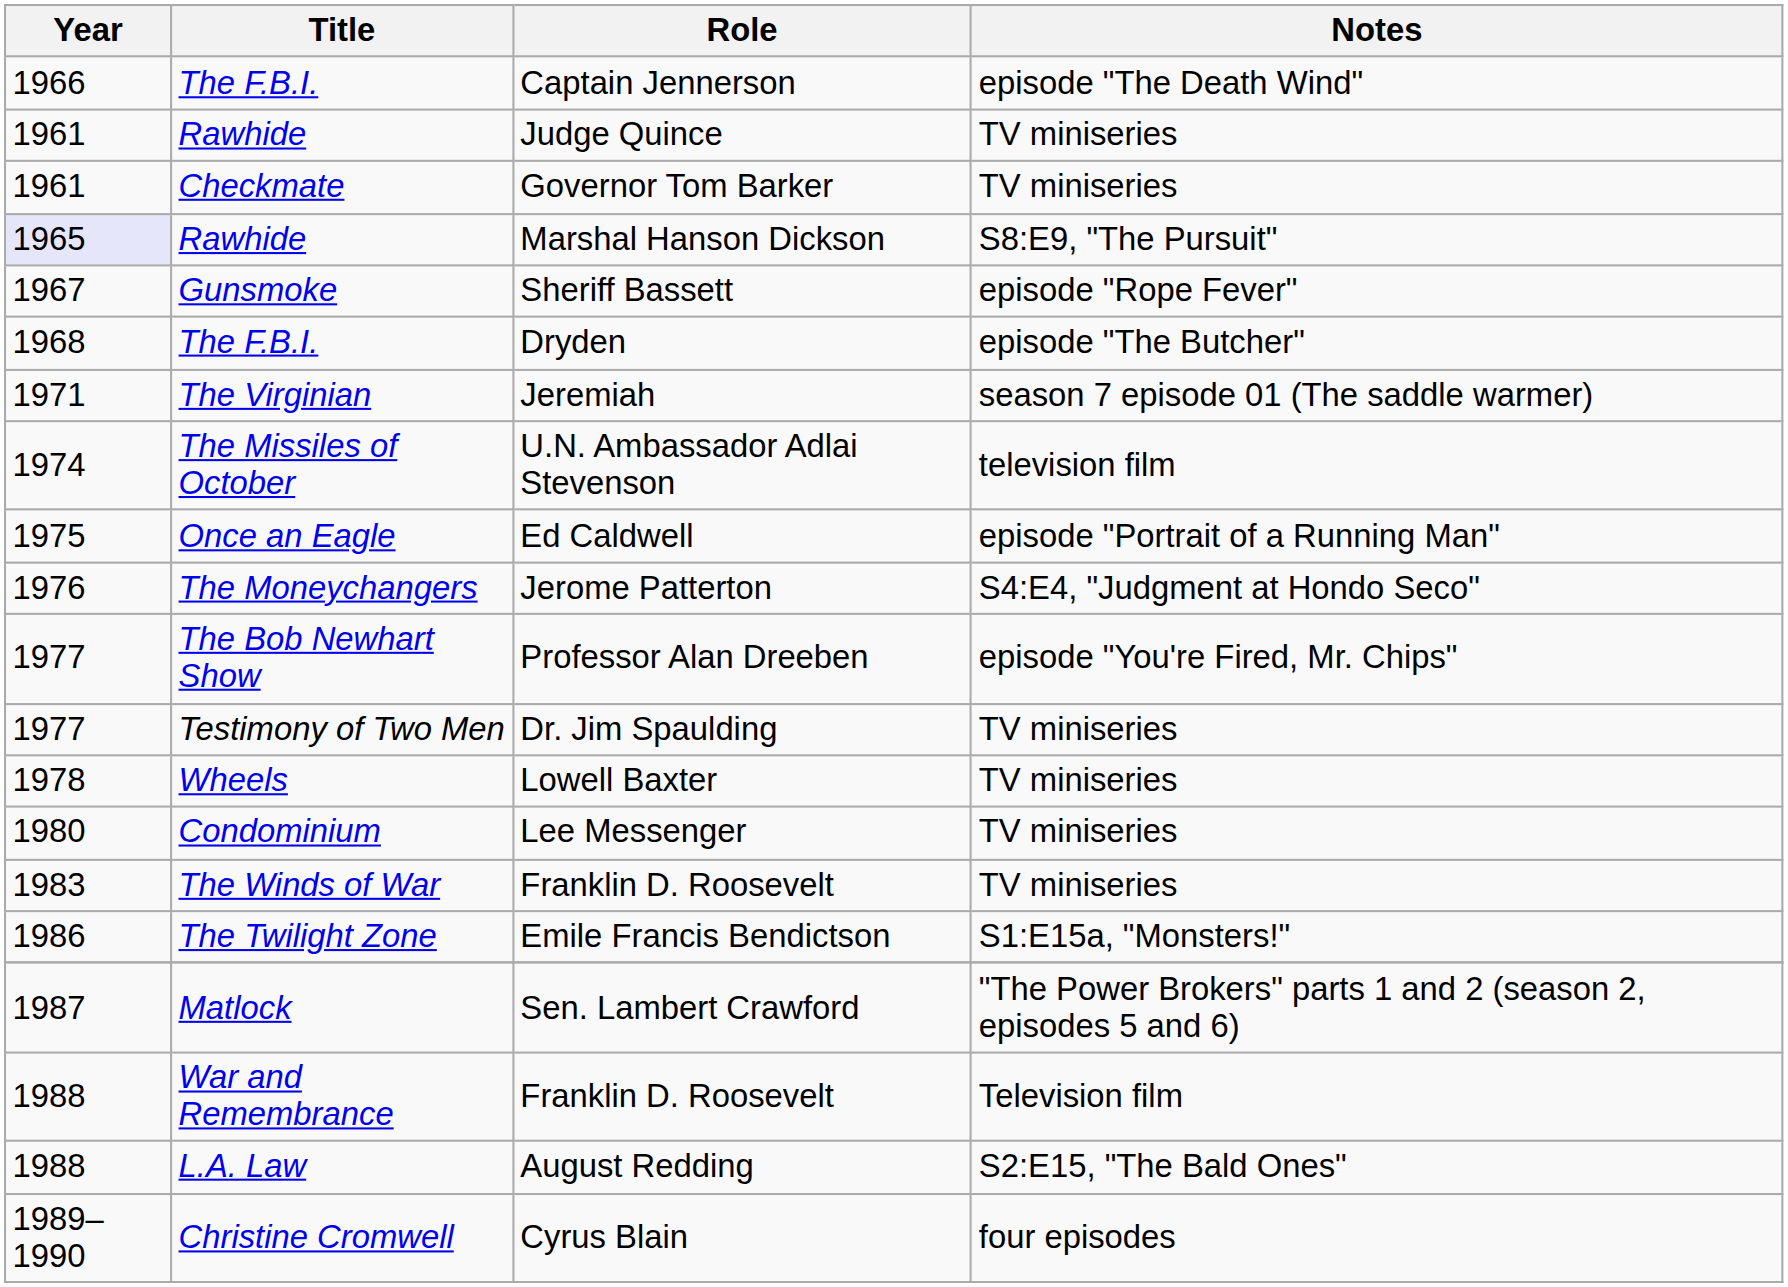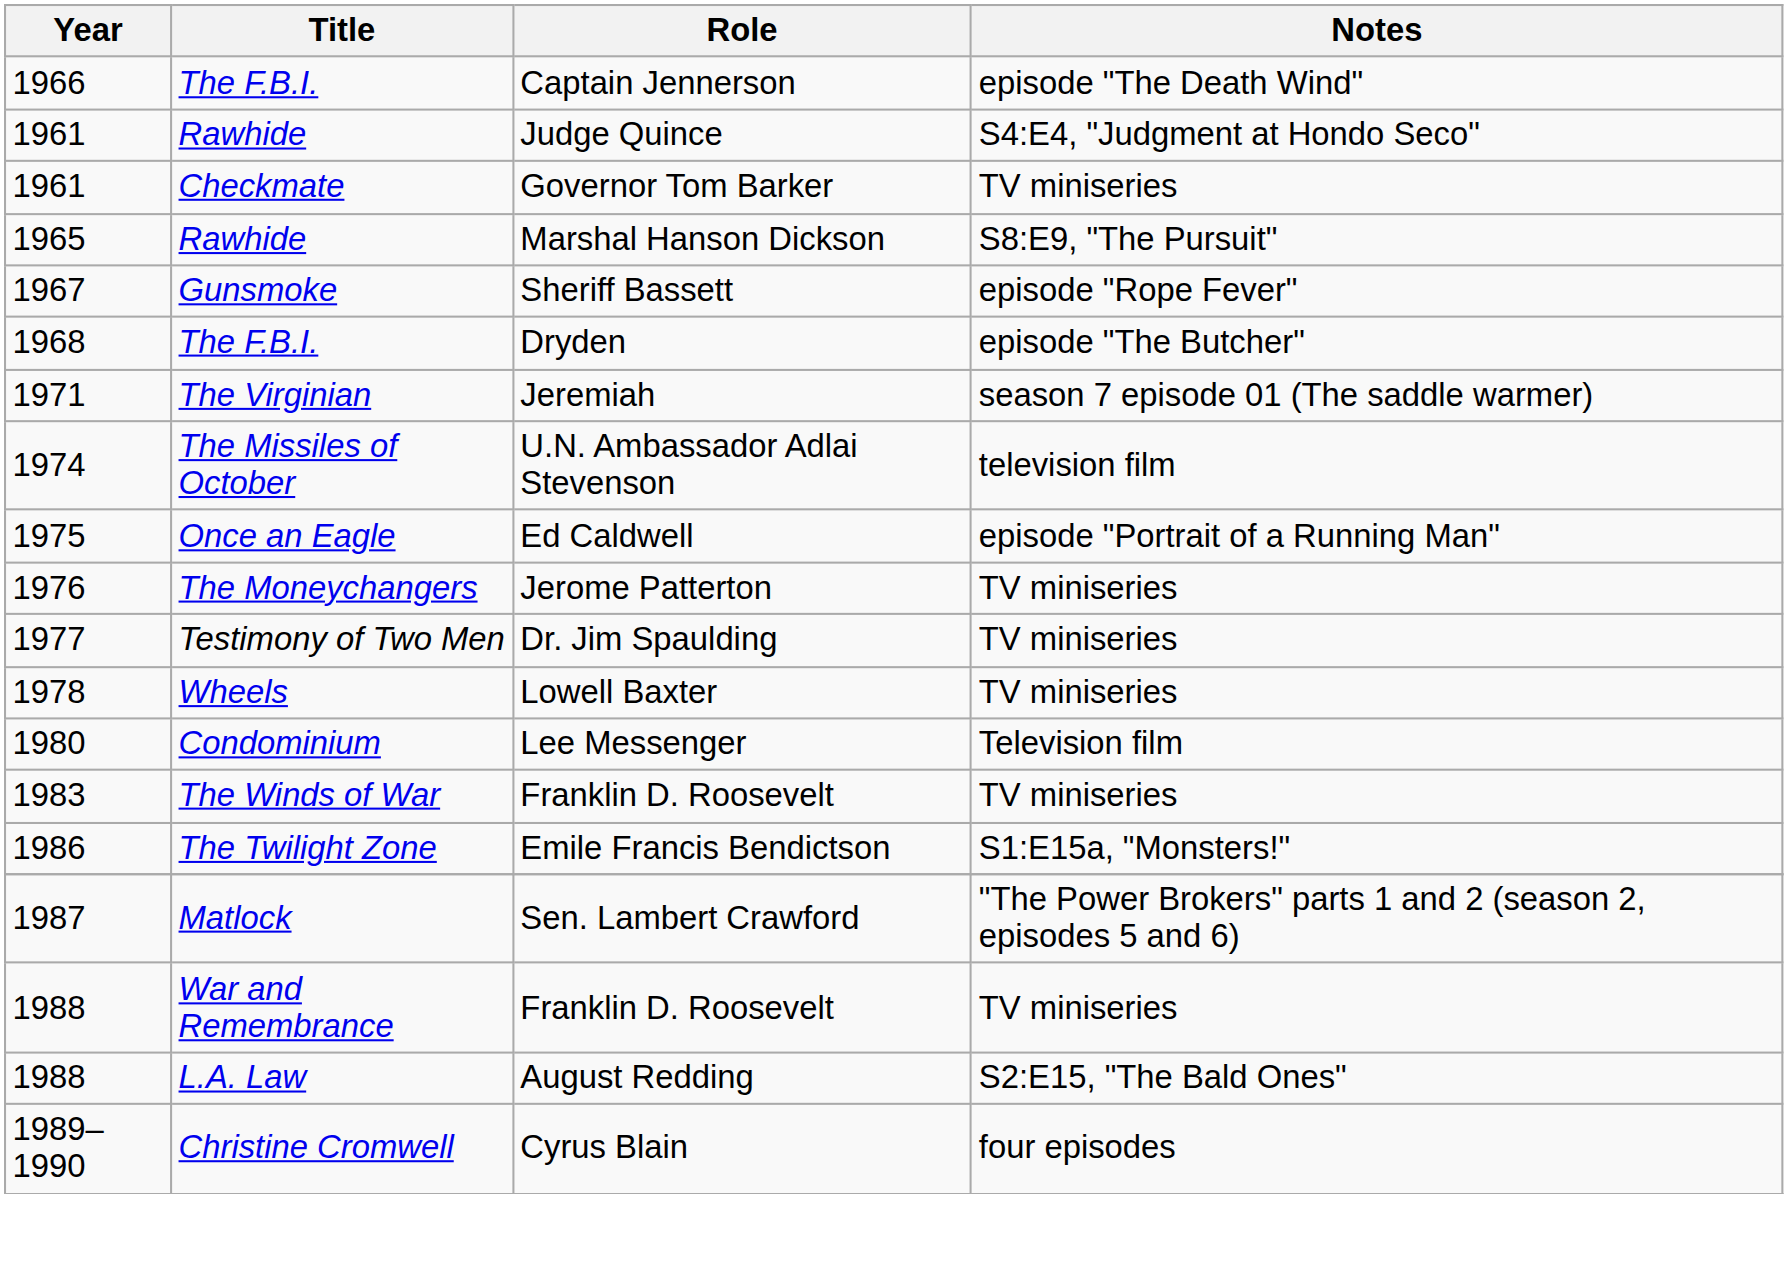Judge Quince | Notes: TV miniseries -> S4:E4, "Judgment at Hondo Seco"
Marshal Hanson Dickson | Year: lavender background -> no background
Jerome Patterton | Notes: S4:E4, "Judgment at Hondo Seco" -> TV miniseries
- row: 1977 | The Bob Newhart Show | Professor Alan Dreeben | episode "You're Fired, Mr. Chips"
Lee Messenger | Notes: TV miniseries -> Television film
War and Remembrance / Franklin D. Roosevelt | Notes: Television film -> TV miniseries
